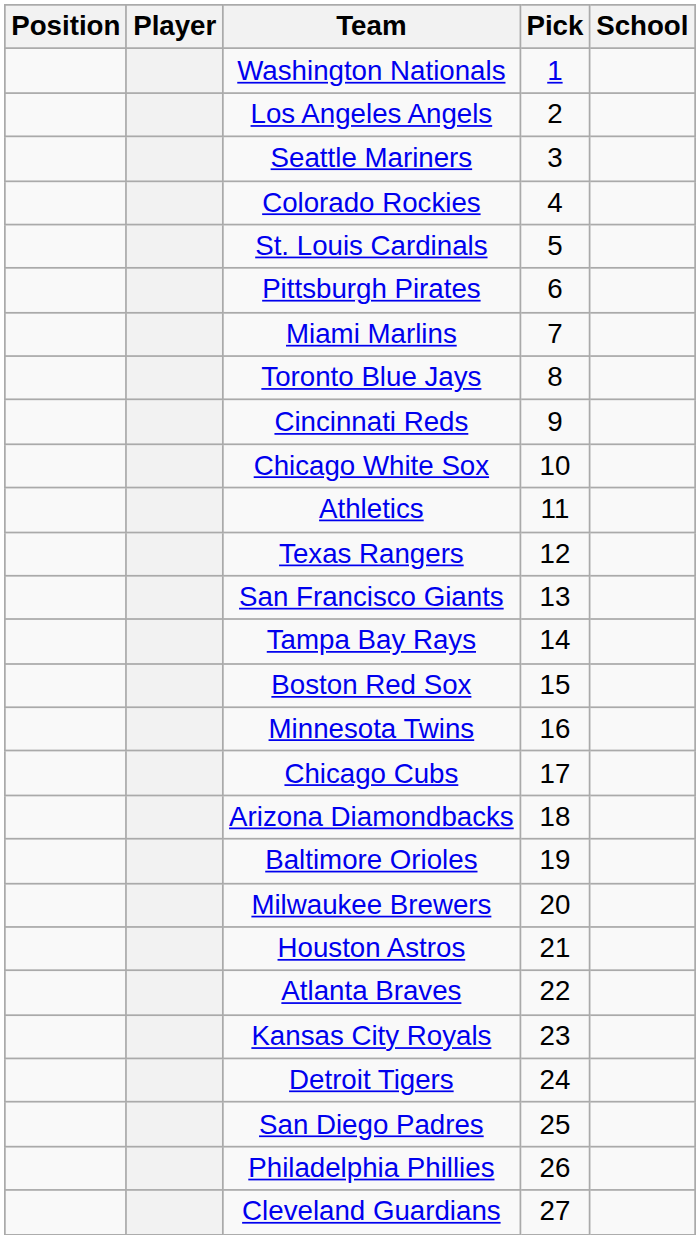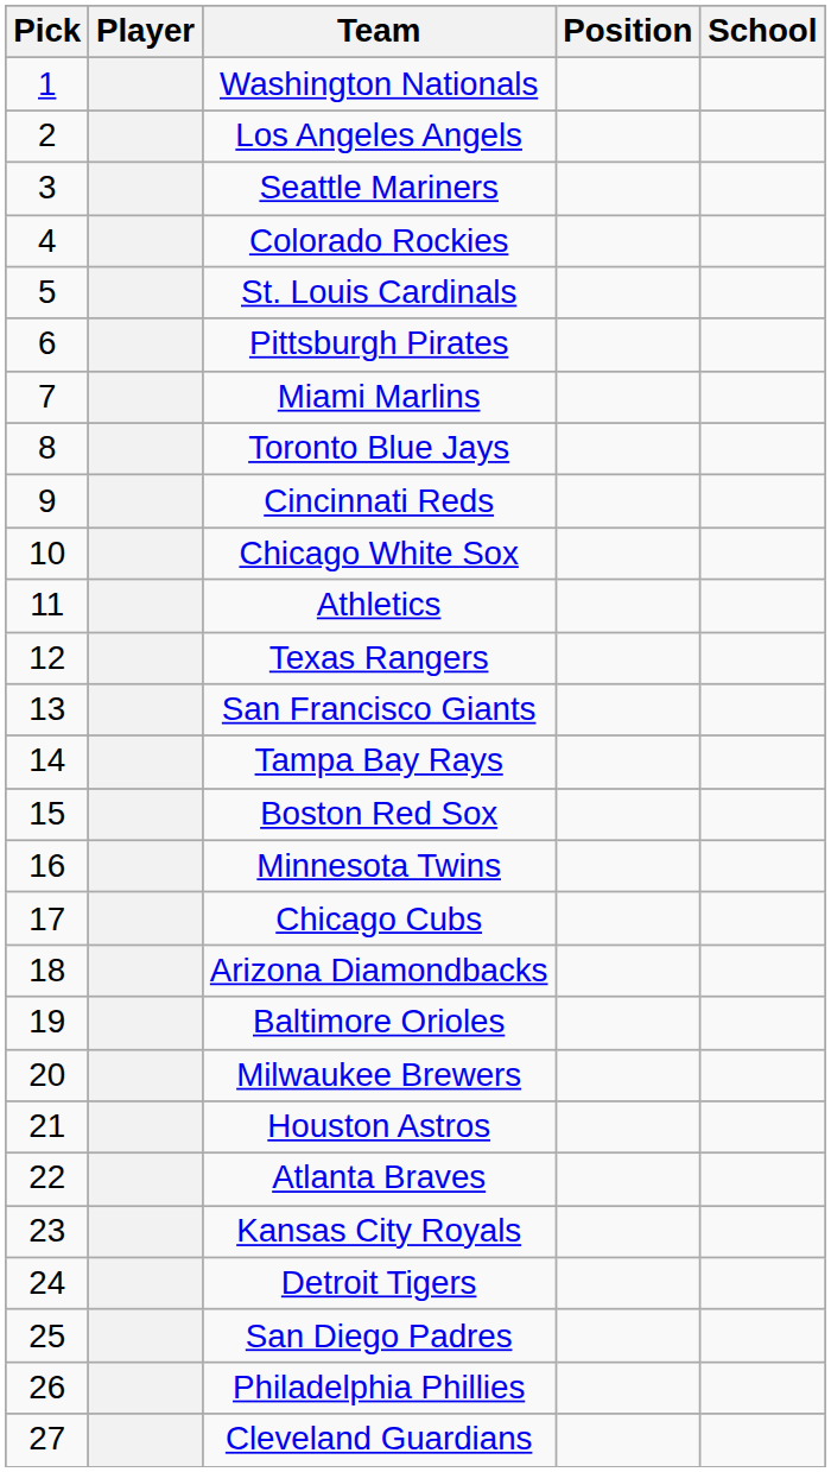columns swapped: Pick <-> Position
